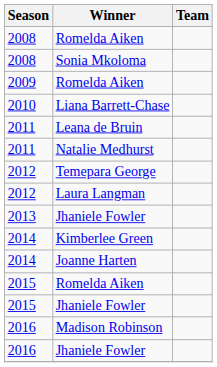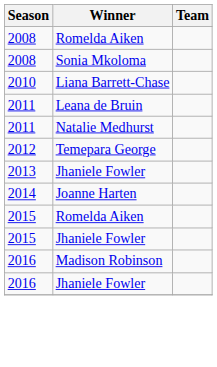- row: 2009 | Romelda Aiken
- row: 2012 | Laura Langman
- row: 2014 | Kimberlee Green
